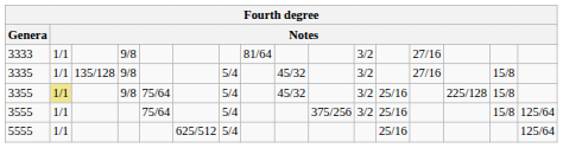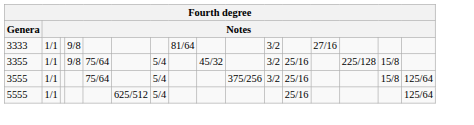- row: 3335 | 1/1 | 135/128 | 9/8 | 5/4 | 45/32 | 3/2 | 27/16 | 15/8
3355 | column 2: khaki background -> no background
